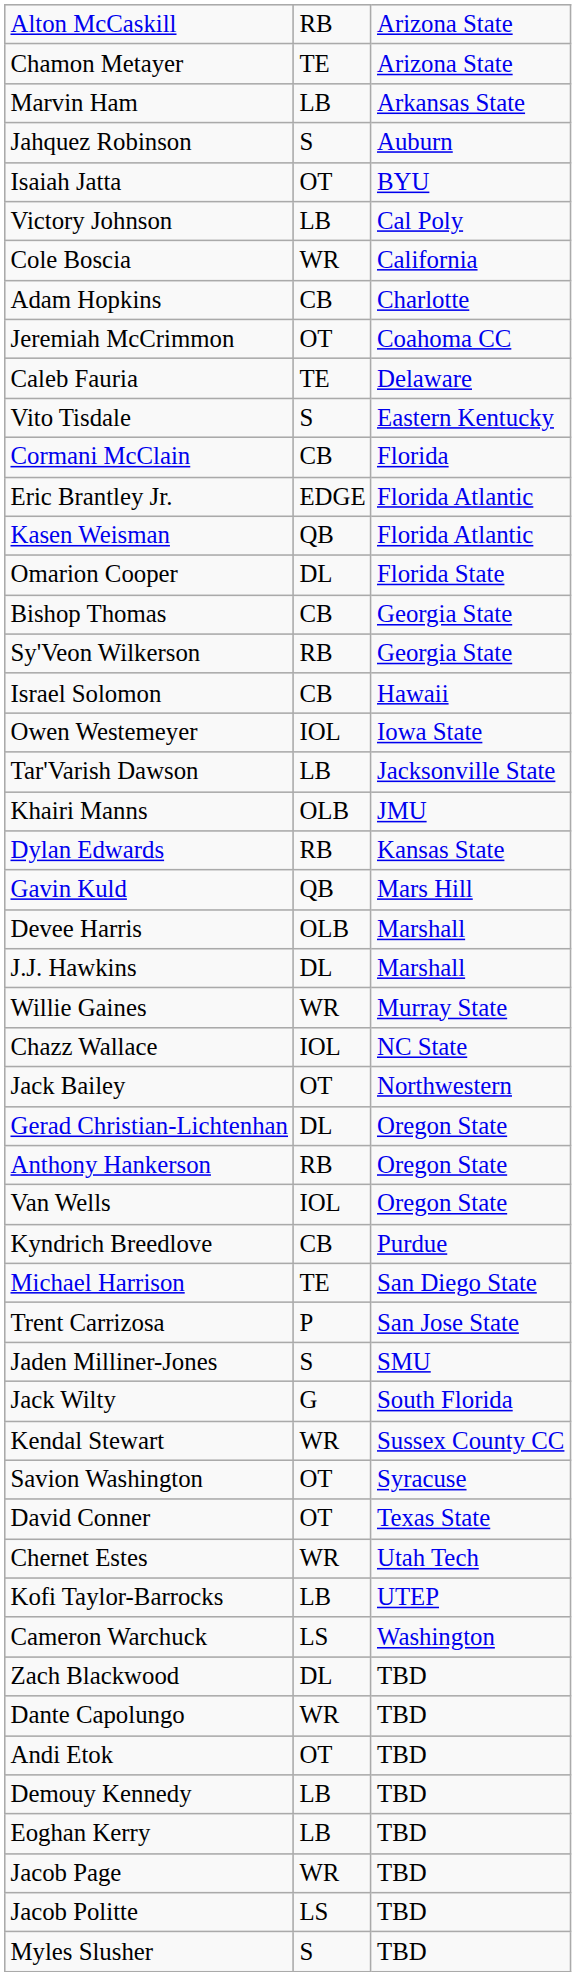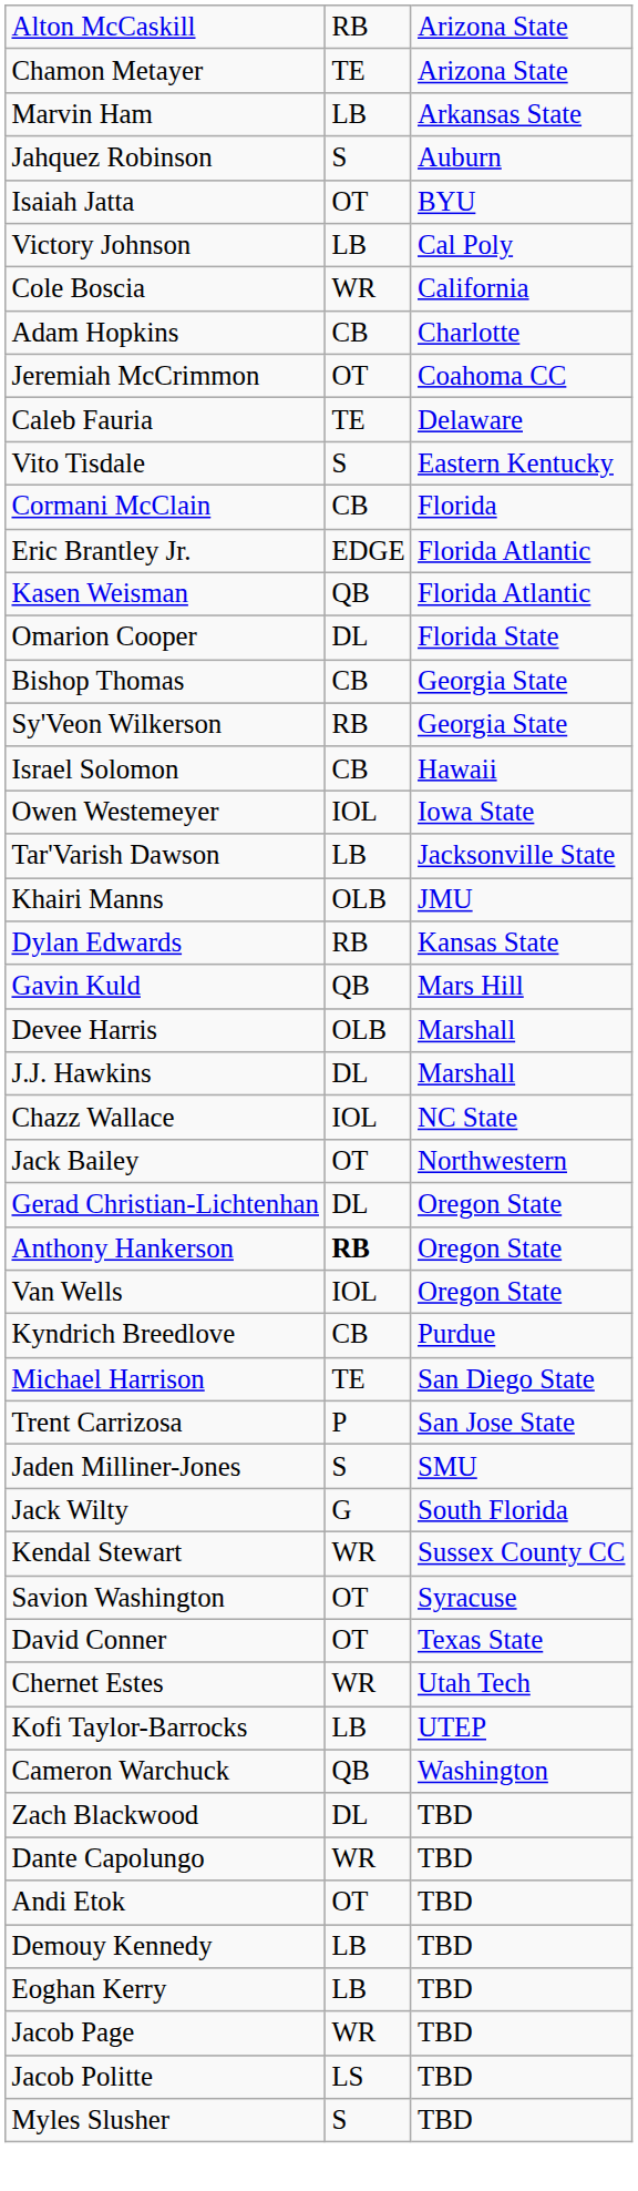- row: Willie Gaines | WR | Murray State
Anthony Hankerson | column 2: normal -> bold
Cameron Warchuck | column 2: LS -> QB
